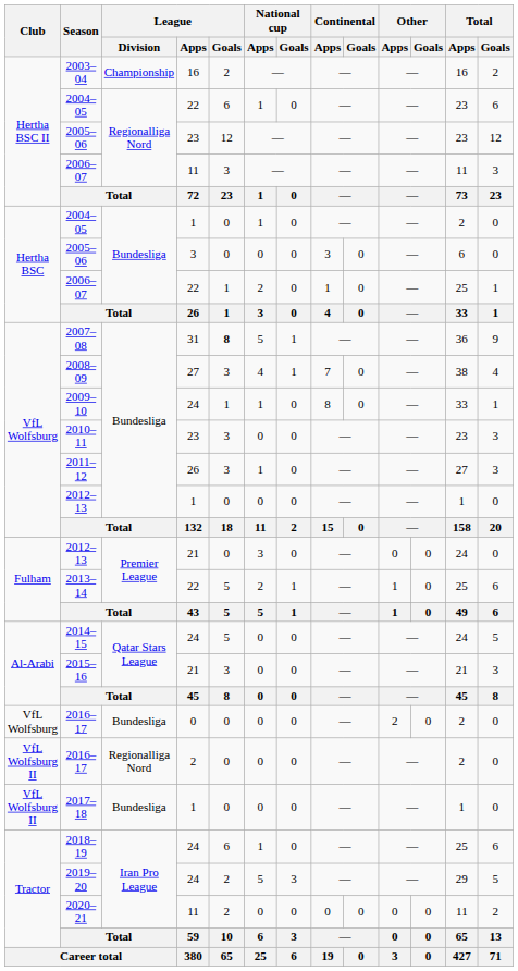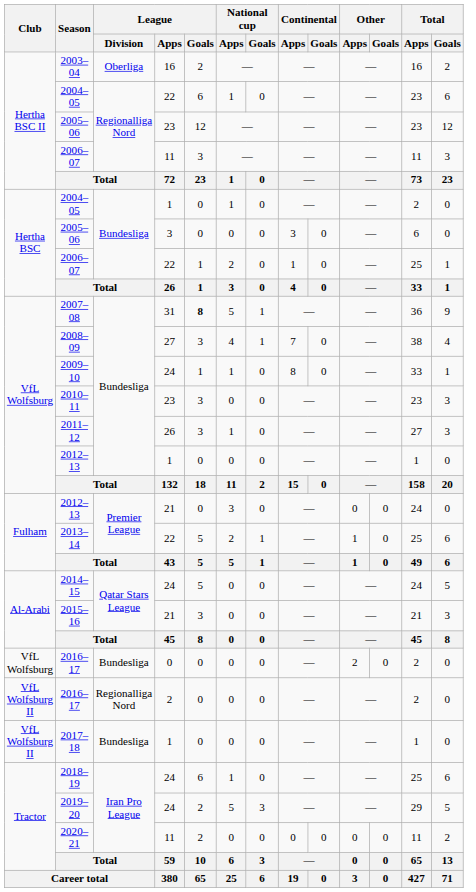2003–04 | League / Division: Championship -> Oberliga
